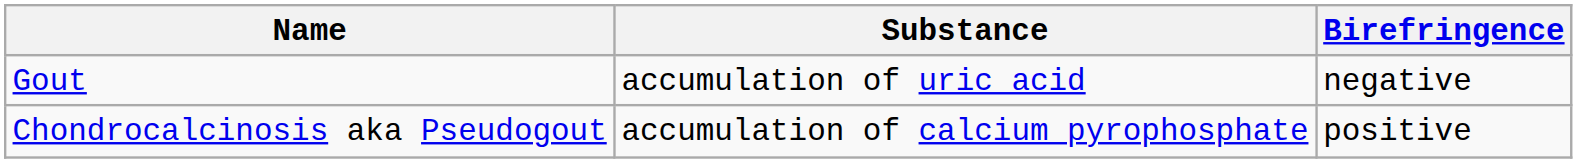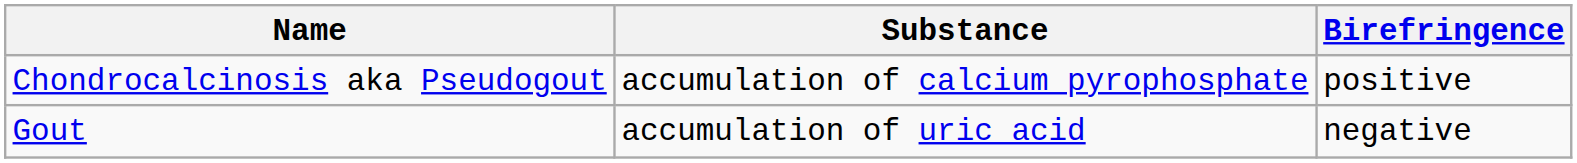rows swapped: Gout <-> Chondrocalcinosis aka Pseudogout
